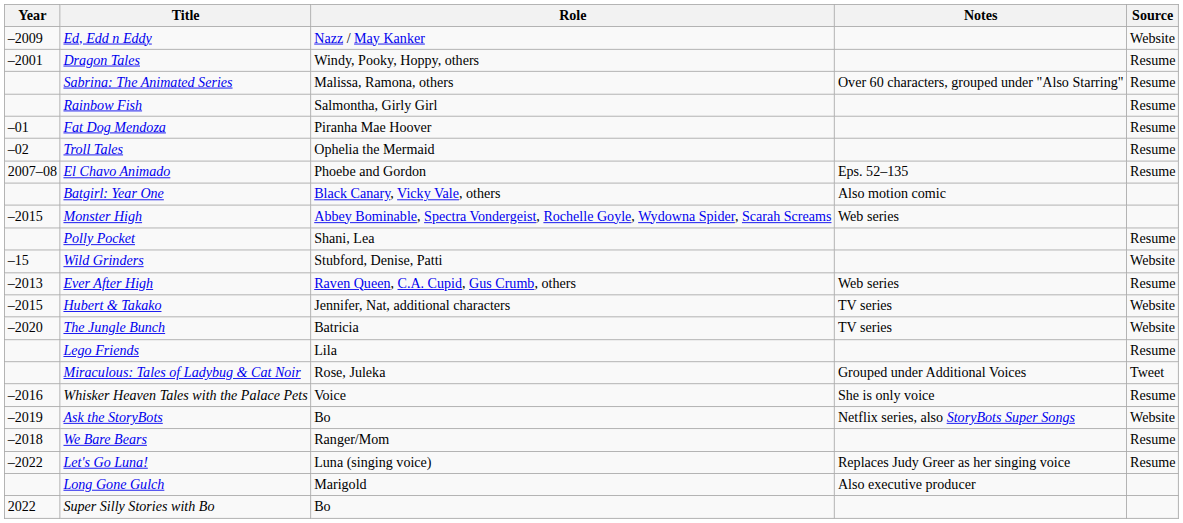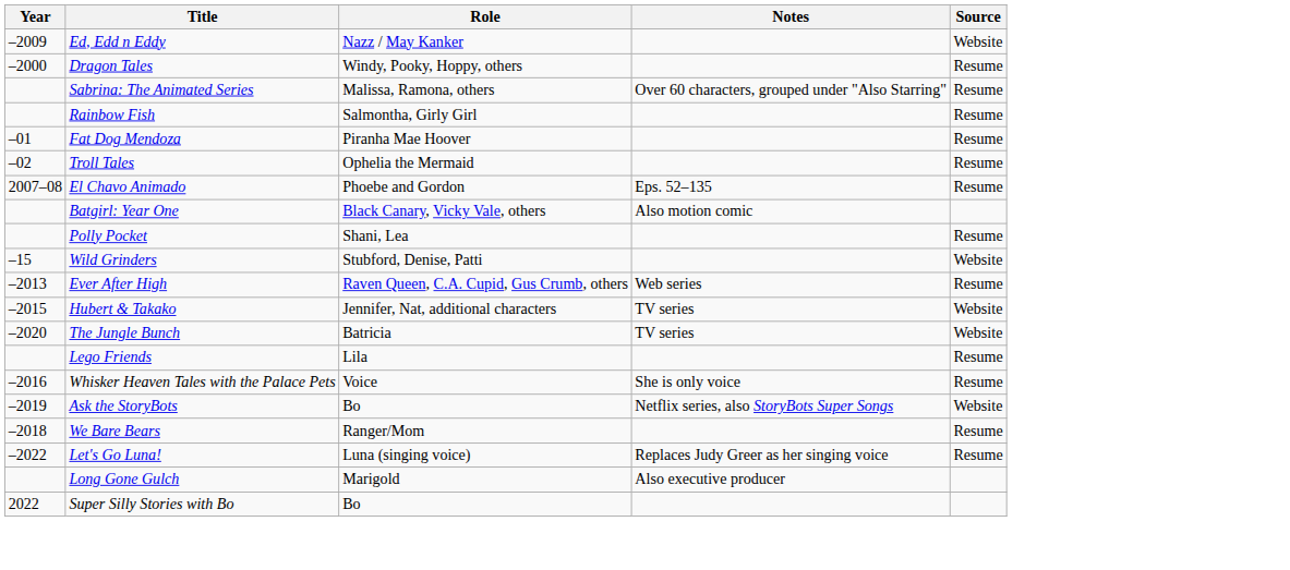Dragon Tales | Year: –2001 -> –2000
- row: –2015 | Monster High | Abbey Bominable, Spectra Vondergeist, Rochelle Goyle, Wydowna Spider, Scarah Screams | Web series
- row: Miraculous: Tales of Ladybug & Cat Noir | Rose, Juleka | Grouped under Additional Voices | Tweet
